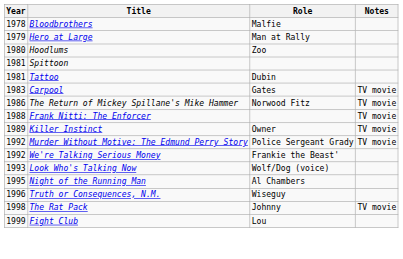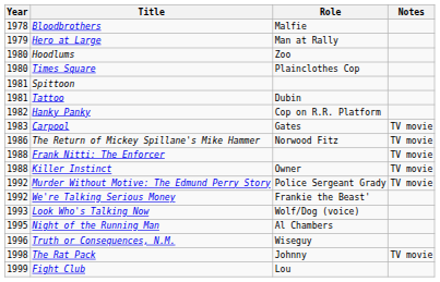+ row: 1980 | Times Square | Plainclothes Cop
+ row: 1982 | Hanky Panky | Cop on R.R. Platform
Killer Instinct | Year: 1989 -> 1988
